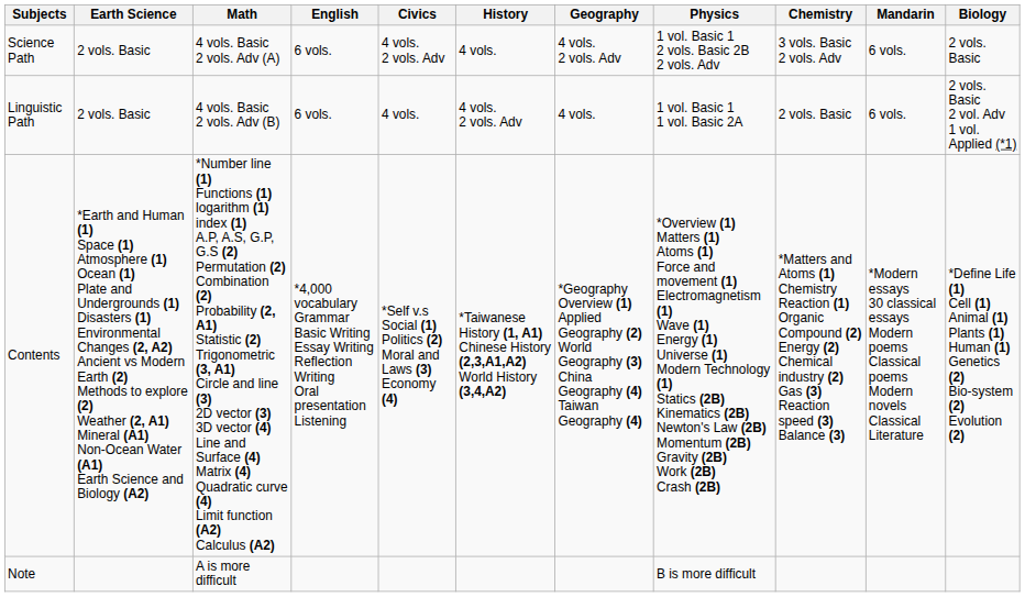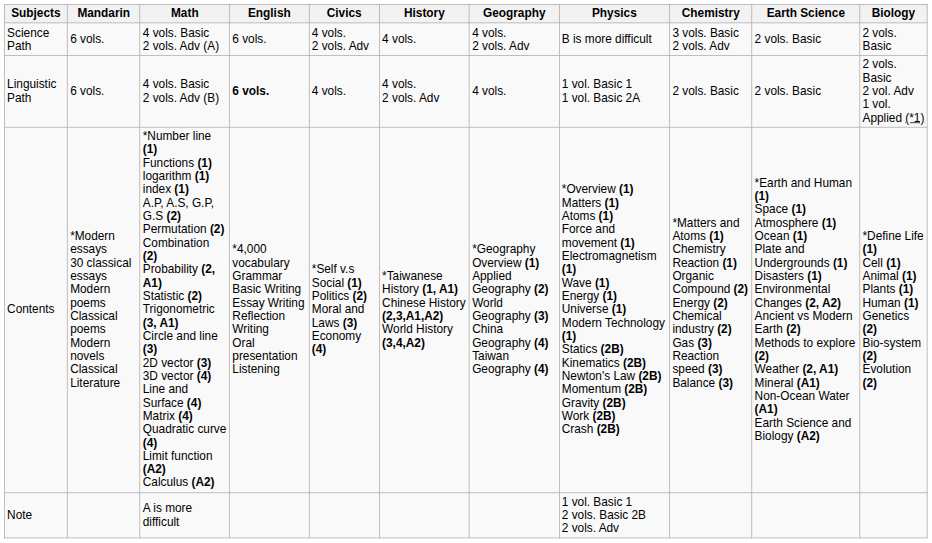columns swapped: Mandarin <-> Earth Science
Science Path | Physics: 1 vol. Basic 1 2 vols. Basic 2B 2 vols. Adv -> B is more difficult
Linguistic Path | English: normal -> bold
Note | Physics: B is more difficult -> 1 vol. Basic 1 2 vols. Basic 2B 2 vols. Adv
